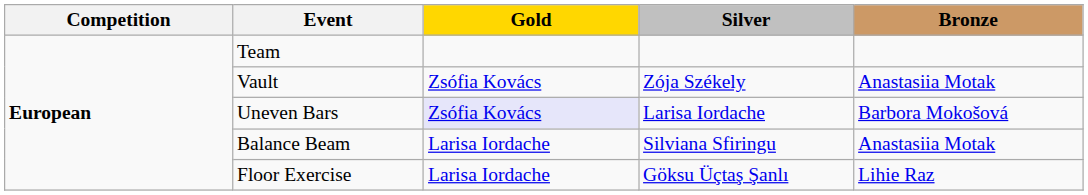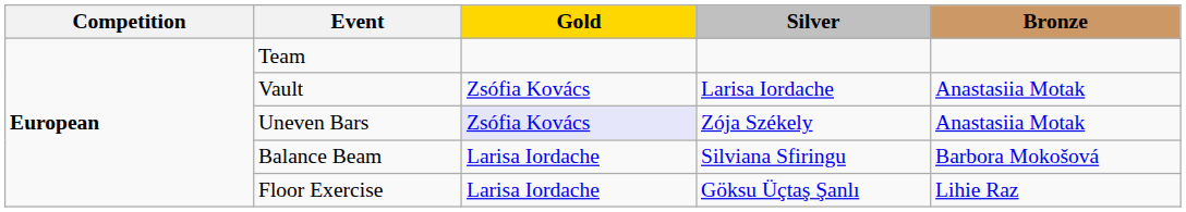Vault | Silver: Zója Székely -> Larisa Iordache
Uneven Bars | Silver: Larisa Iordache -> Zója Székely
Uneven Bars | Bronze: Barbora Mokošová -> Anastasiia Motak
Balance Beam | Bronze: Anastasiia Motak -> Barbora Mokošová
